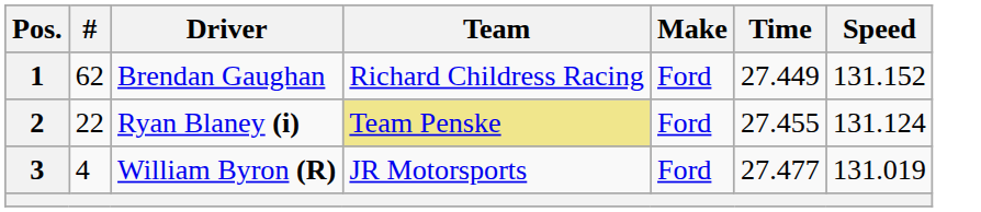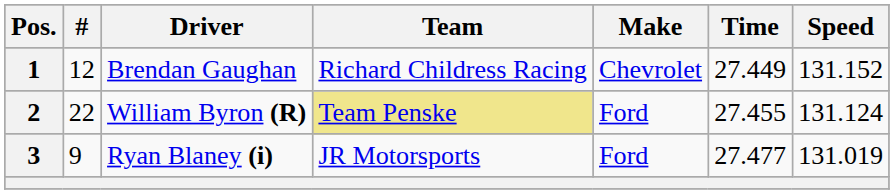1 | #: 62 -> 12
1 | Make: Ford -> Chevrolet
2 | Driver: Ryan Blaney (i) -> William Byron (R)
3 | #: 4 -> 9
3 | Driver: William Byron (R) -> Ryan Blaney (i)
